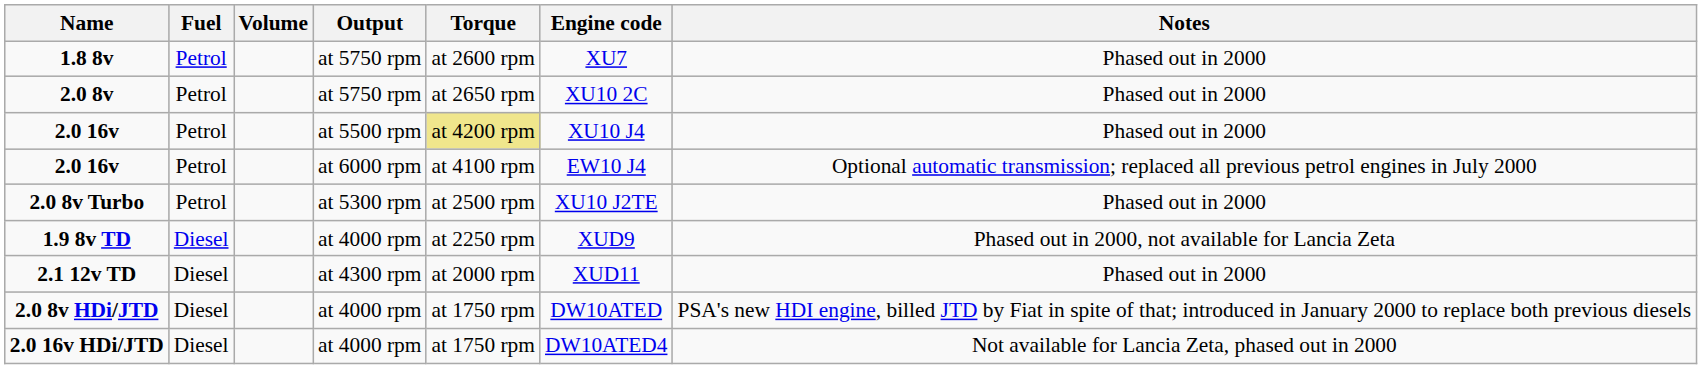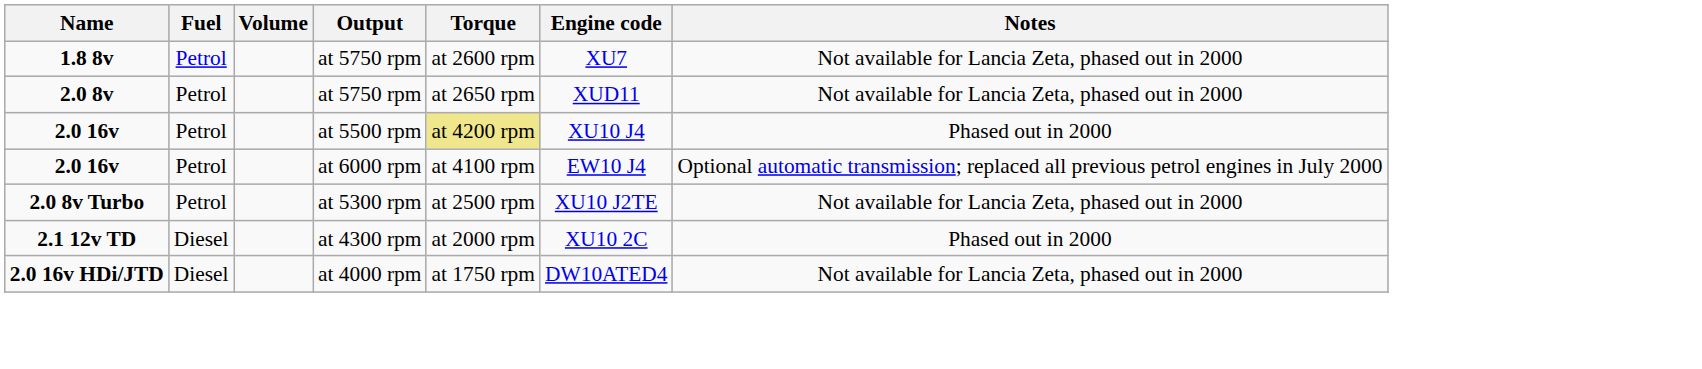1.8 8v | Notes: Phased out in 2000 -> Not available for Lancia Zeta, phased out in 2000
2.0 8v | Engine code: XU10 2C -> XUD11
2.0 8v | Notes: Phased out in 2000 -> Not available for Lancia Zeta, phased out in 2000
2.0 8v Turbo | Notes: Phased out in 2000 -> Not available for Lancia Zeta, phased out in 2000
- row: 1.9 8v TD | Diesel | at 4000 rpm | at 2250 rpm | XUD9 | Phased out in 2000, not available for Lancia Zeta
2.1 12v TD | Engine code: XUD11 -> XU10 2C
- row: 2.0 8v HDi/JTD | Diesel | at 4000 rpm | at 1750 rpm | DW10ATED | PSA's new HDI engine, billed JTD by Fiat in spite of that; introduced in January 2000 to replace both previous diesels
